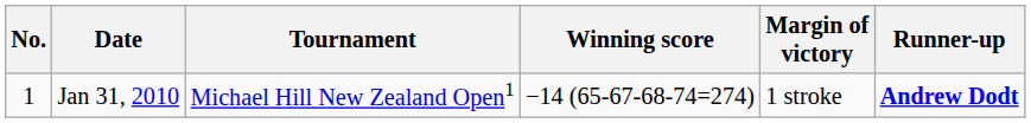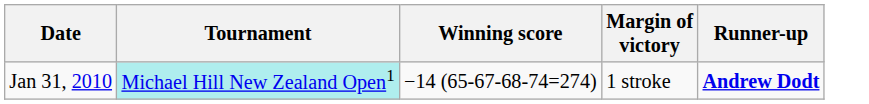- column: No. | 1
Jan 31, 2010 | Tournament: no background -> paleturquoise background
